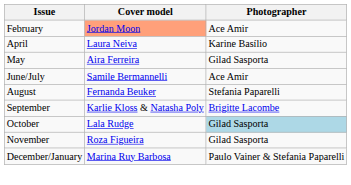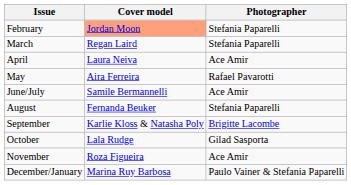February | Photographer: Ace Amir -> Stefania Paparelli
+ row: March | Regan Laird | Stefania Paparelli
April | Photographer: Karine Basílio -> Ace Amir
May | Photographer: Gilad Sasporta -> Rafael Pavarotti
October | Photographer: lightblue background -> no background
November | Photographer: Gilad Sasporta -> Ace Amir
